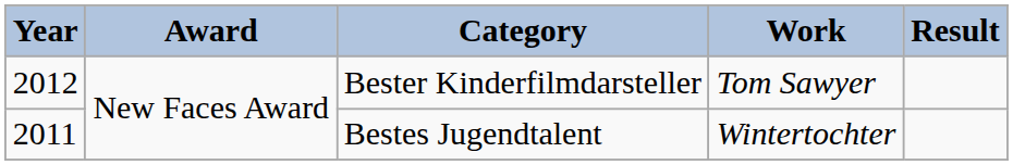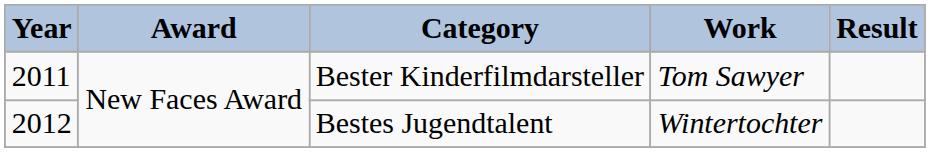Bester Kinderfilmdarsteller | Year: 2012 -> 2011
Bestes Jugendtalent | Year: 2011 -> 2012
